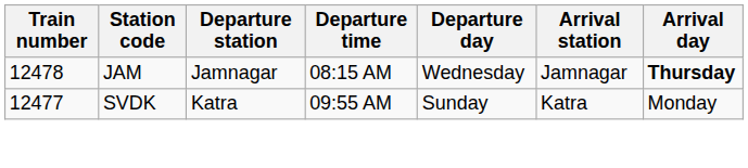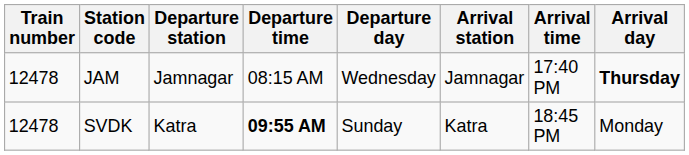+ column: Arrival time | 17:40 PM | 18:45 PM
SVDK | Train number: 12477 -> 12478
SVDK | Departure time: normal -> bold
